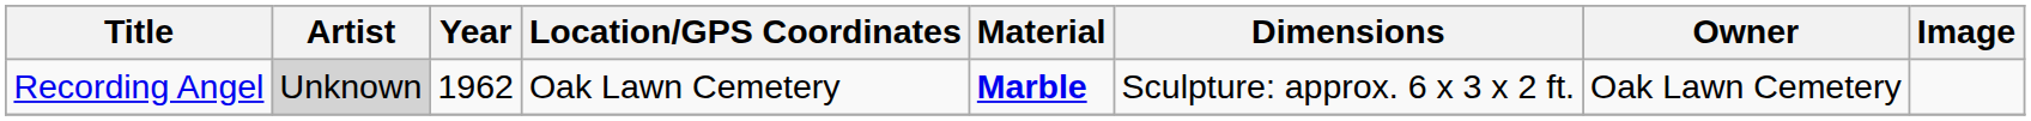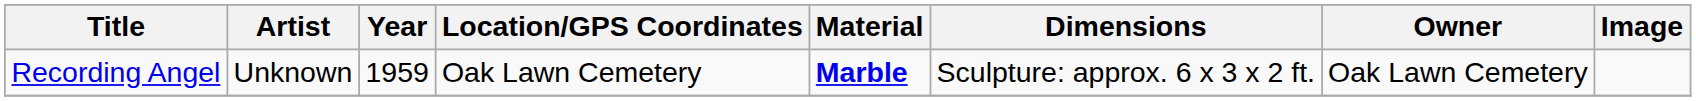Recording Angel | Artist: lightgrey background -> no background
Recording Angel | Year: 1962 -> 1959
